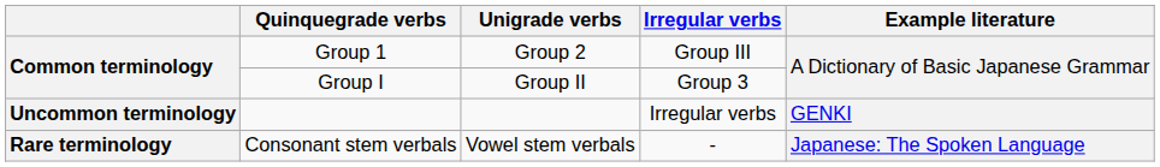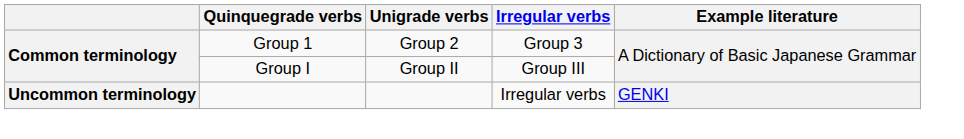Group 1 | Irregular verbs: Group III -> Group 3
Group I | Irregular verbs: Group 3 -> Group III
- row: Rare terminology | Consonant stem verbals | Vowel stem verbals | - | Japanese: The Spoken Language
